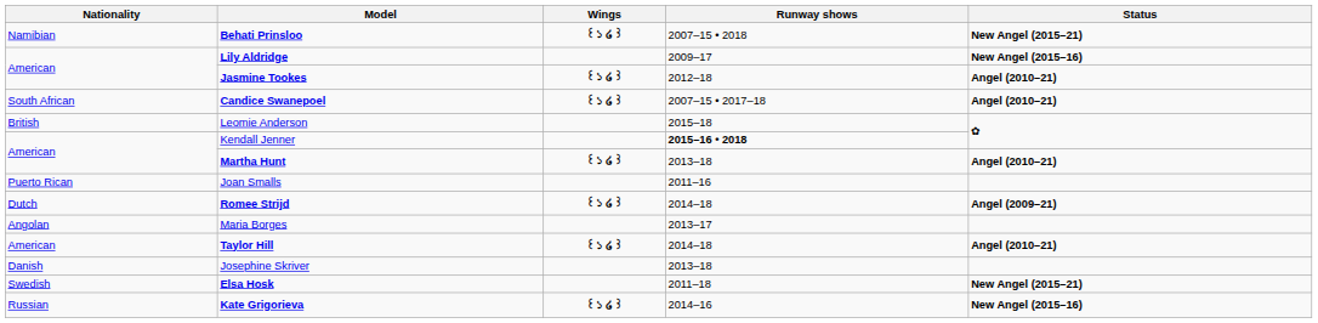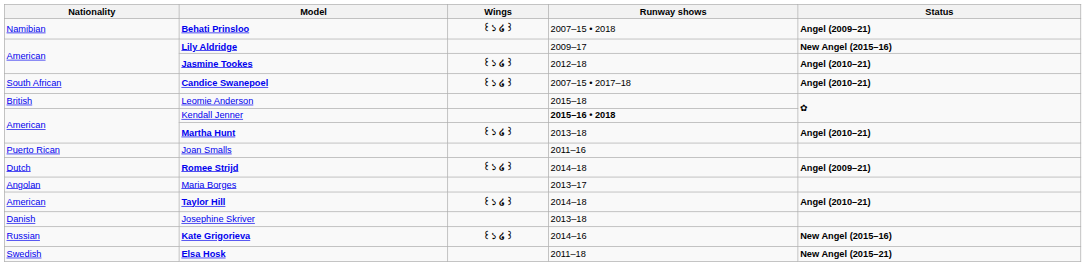Behati Prinsloo | Status: New Angel (2015–21) -> Angel (2009–21)
rows swapped: Elsa Hosk <-> Kate Grigorieva
